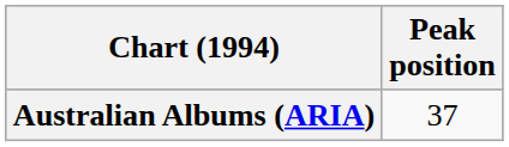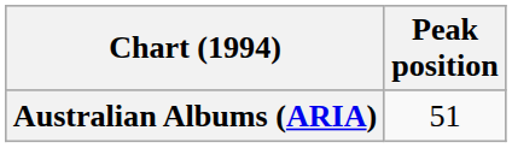Australian Albums (ARIA) | Peak position: 37 -> 51
